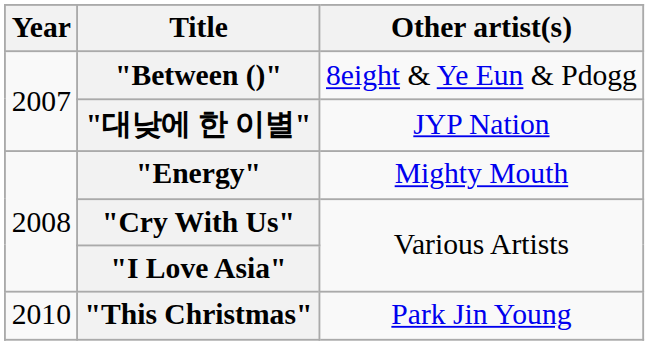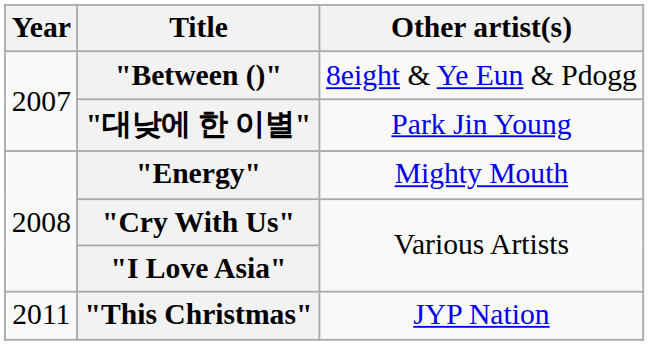"대낮에 한 이별" | Other artist(s): JYP Nation -> Park Jin Young
"This Christmas" | Year: 2010 -> 2011
"This Christmas" | Other artist(s): Park Jin Young -> JYP Nation
